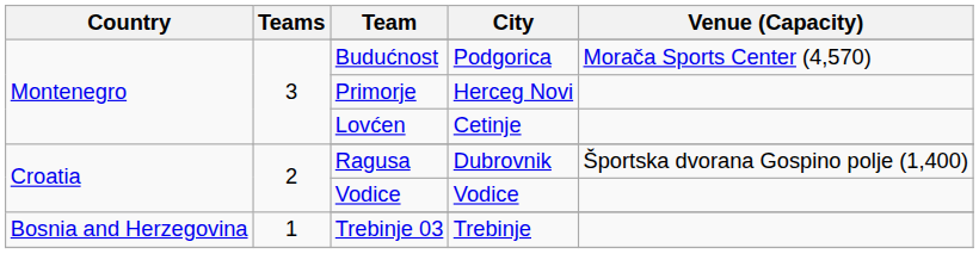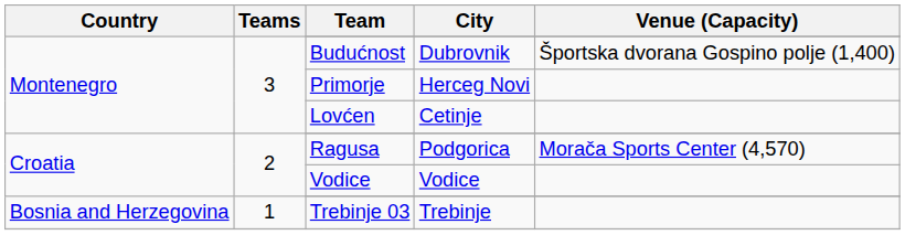Budućnost | City: Podgorica -> Dubrovnik
Budućnost | Venue (Capacity): Morača Sports Center (4,570) -> Športska dvorana Gospino polje (1,400)
Ragusa | City: Dubrovnik -> Podgorica
Ragusa | Venue (Capacity): Športska dvorana Gospino polje (1,400) -> Morača Sports Center (4,570)
